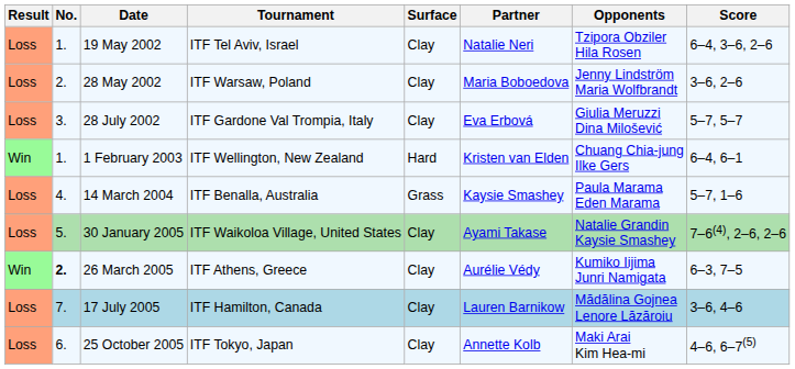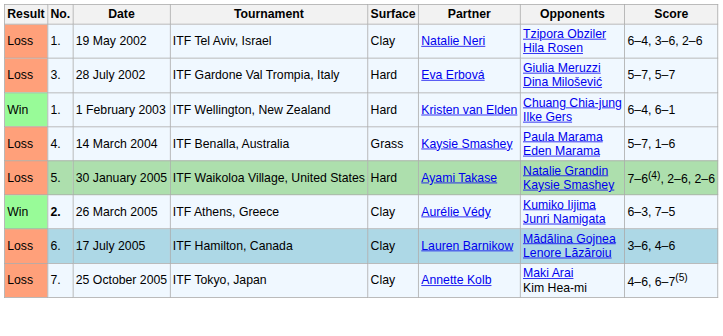- row: Loss | 2. | 28 May 2002 | ITF Warsaw, Poland | Clay | Maria Boboedova | Jenny Lindström Maria Wolfbrandt | 3–6, 2–6
28 July 2002 | Surface: Clay -> Hard
30 January 2005 | Surface: Clay -> Hard
17 July 2005 | No.: 7. -> 6.
25 October 2005 | No.: 6. -> 7.
